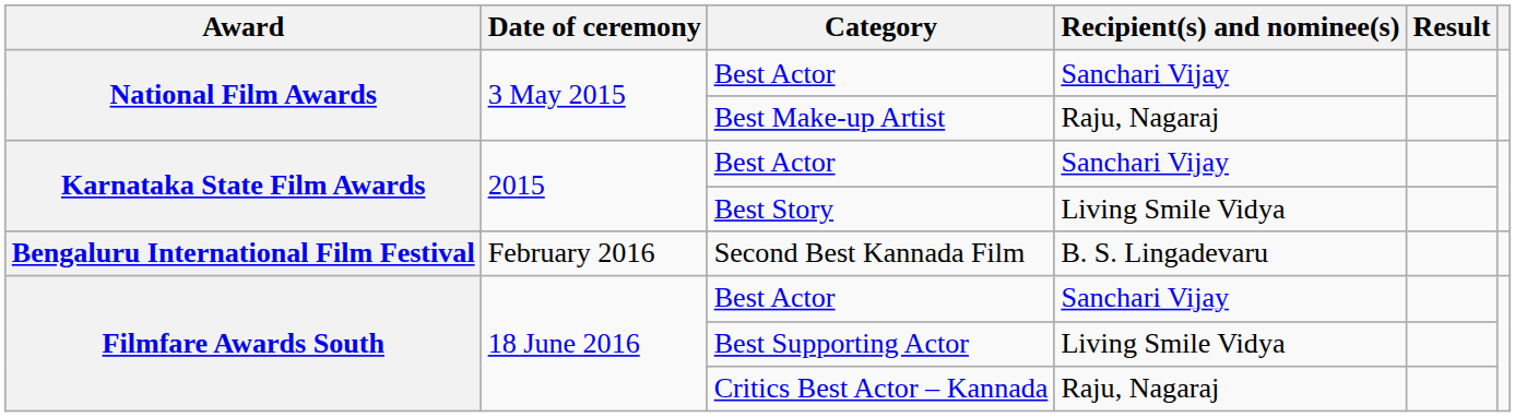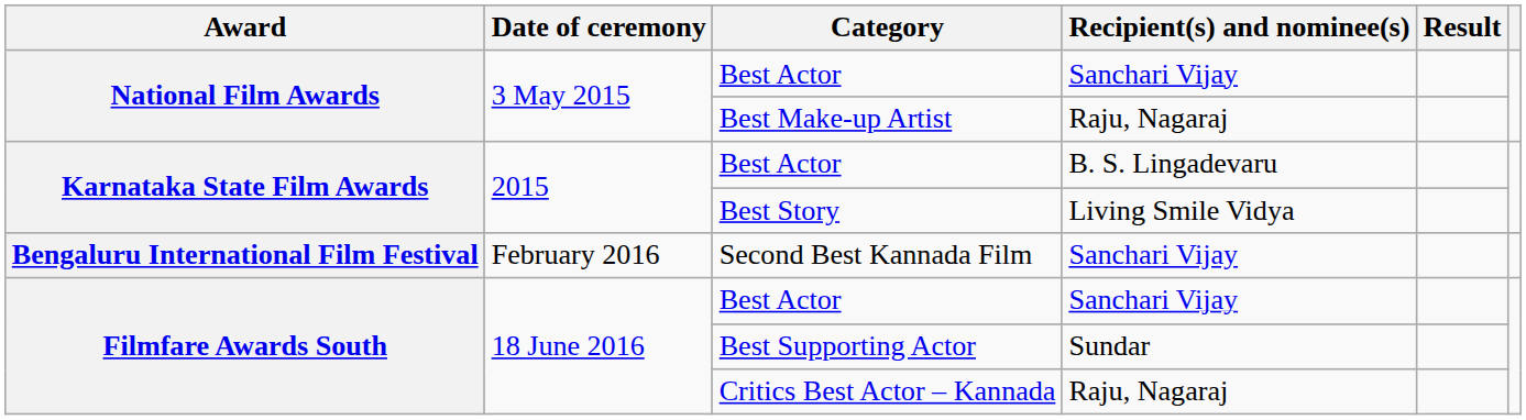Karnataka State Film Awards / Best Actor | Recipient(s) and nominee(s): Sanchari Vijay -> B. S. Lingadevaru
Second Best Kannada Film | Recipient(s) and nominee(s): B. S. Lingadevaru -> Sanchari Vijay
Best Supporting Actor | Recipient(s) and nominee(s): Living Smile Vidya -> Sundar
